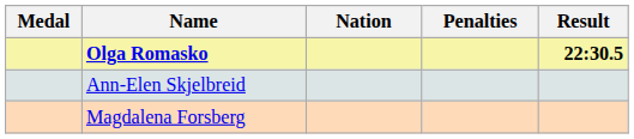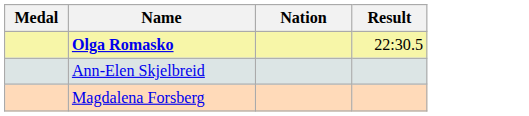- column: Penalties
Olga Romasko | Result: bold -> normal
